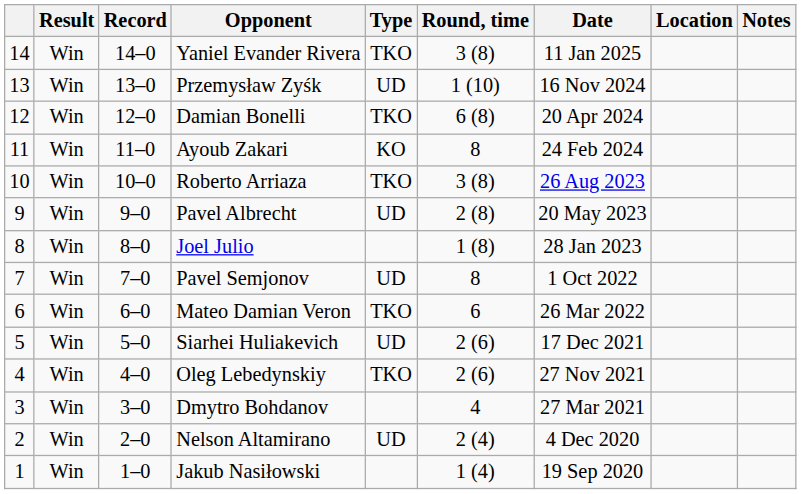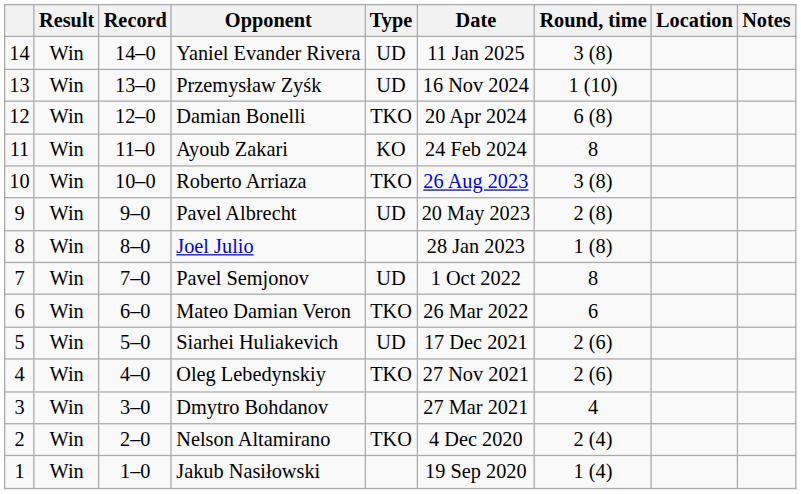columns swapped: Round, time <-> Date
Yaniel Evander Rivera | Type: TKO -> UD
Nelson Altamirano | Type: UD -> TKO
